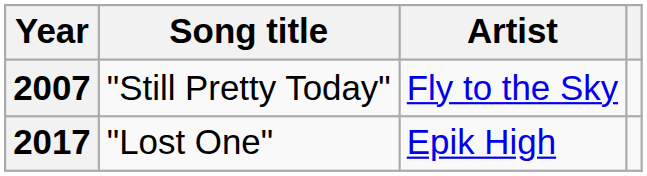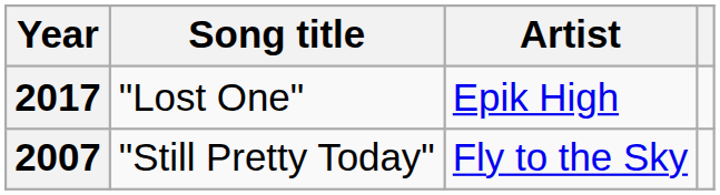rows swapped: 2007 <-> 2017
